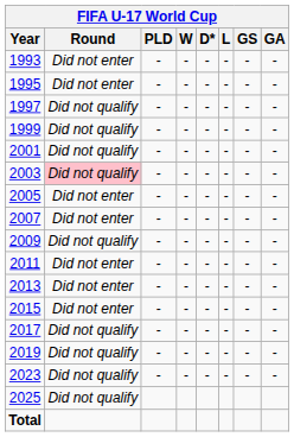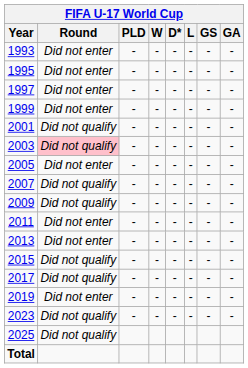1997 | Round: Did not qualify -> Did not enter
1999 | Round: Did not qualify -> Did not enter
2007 | Round: Did not enter -> Did not qualify
2015 | Round: Did not enter -> Did not qualify
2019 | Round: Did not qualify -> Did not enter
